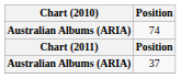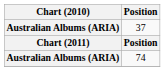rows swapped: 37 <-> 74
